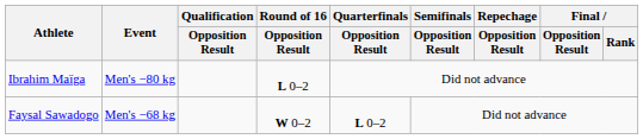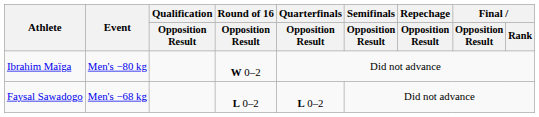Ibrahim Maïga | Round of 16 / Opposition Result: L 0–2 -> W 0–2
Faysal Sawadogo | Round of 16 / Opposition Result: W 0–2 -> L 0–2
